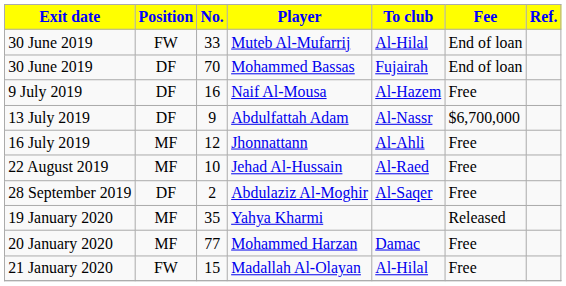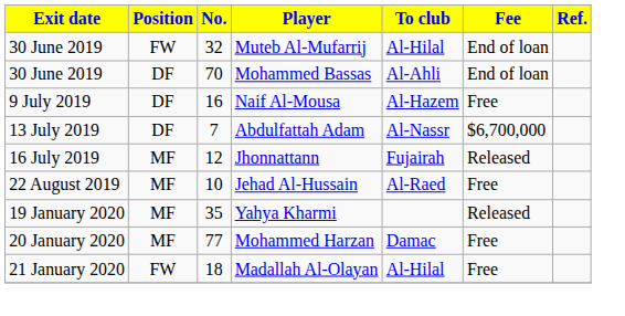Muteb Al-Mufarrij | No.: 33 -> 32
Mohammed Bassas | To club: Fujairah -> Al-Ahli
Abdulfattah Adam | No.: 9 -> 7
Jhonnattann | To club: Al-Ahli -> Fujairah
Jhonnattann | Fee: Free -> Released
- row: 28 September 2019 | DF | 2 | Abdulaziz Al-Moghir | Al-Saqer | Free
Madallah Al-Olayan | No.: 15 -> 18
